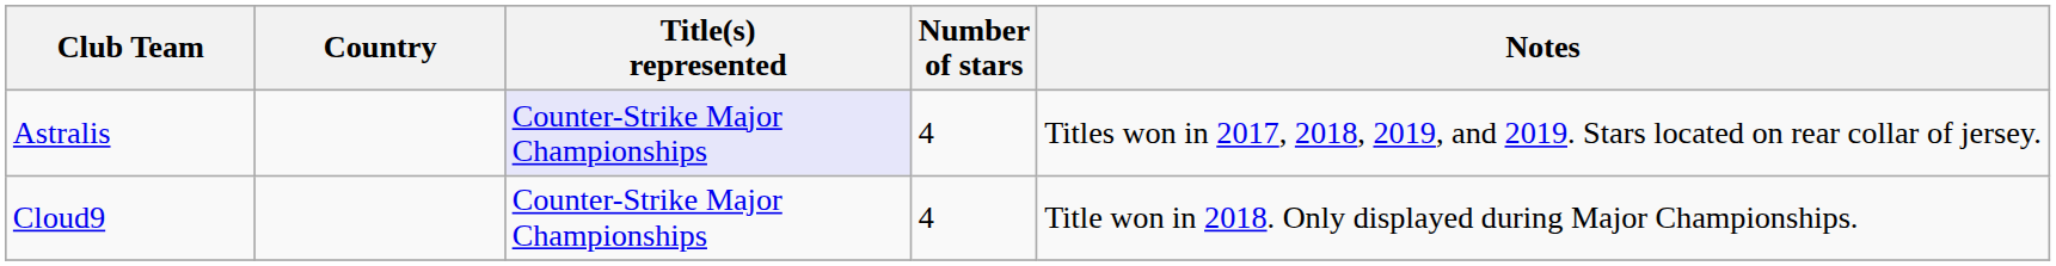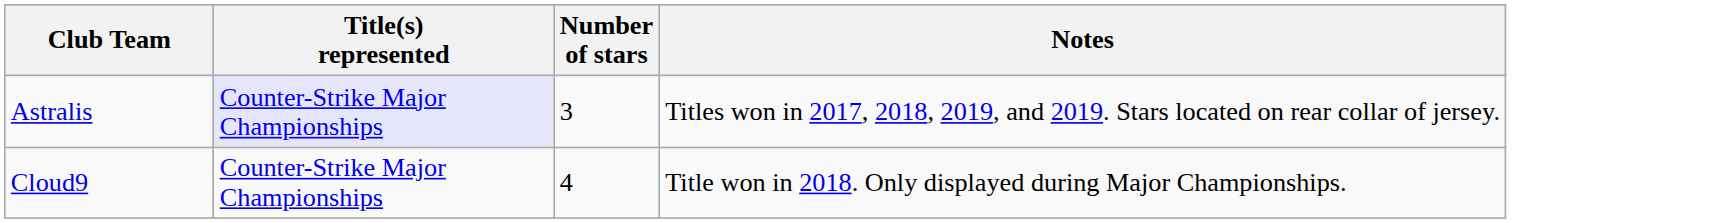- column: Country
Astralis | Number of stars: 4 -> 3
